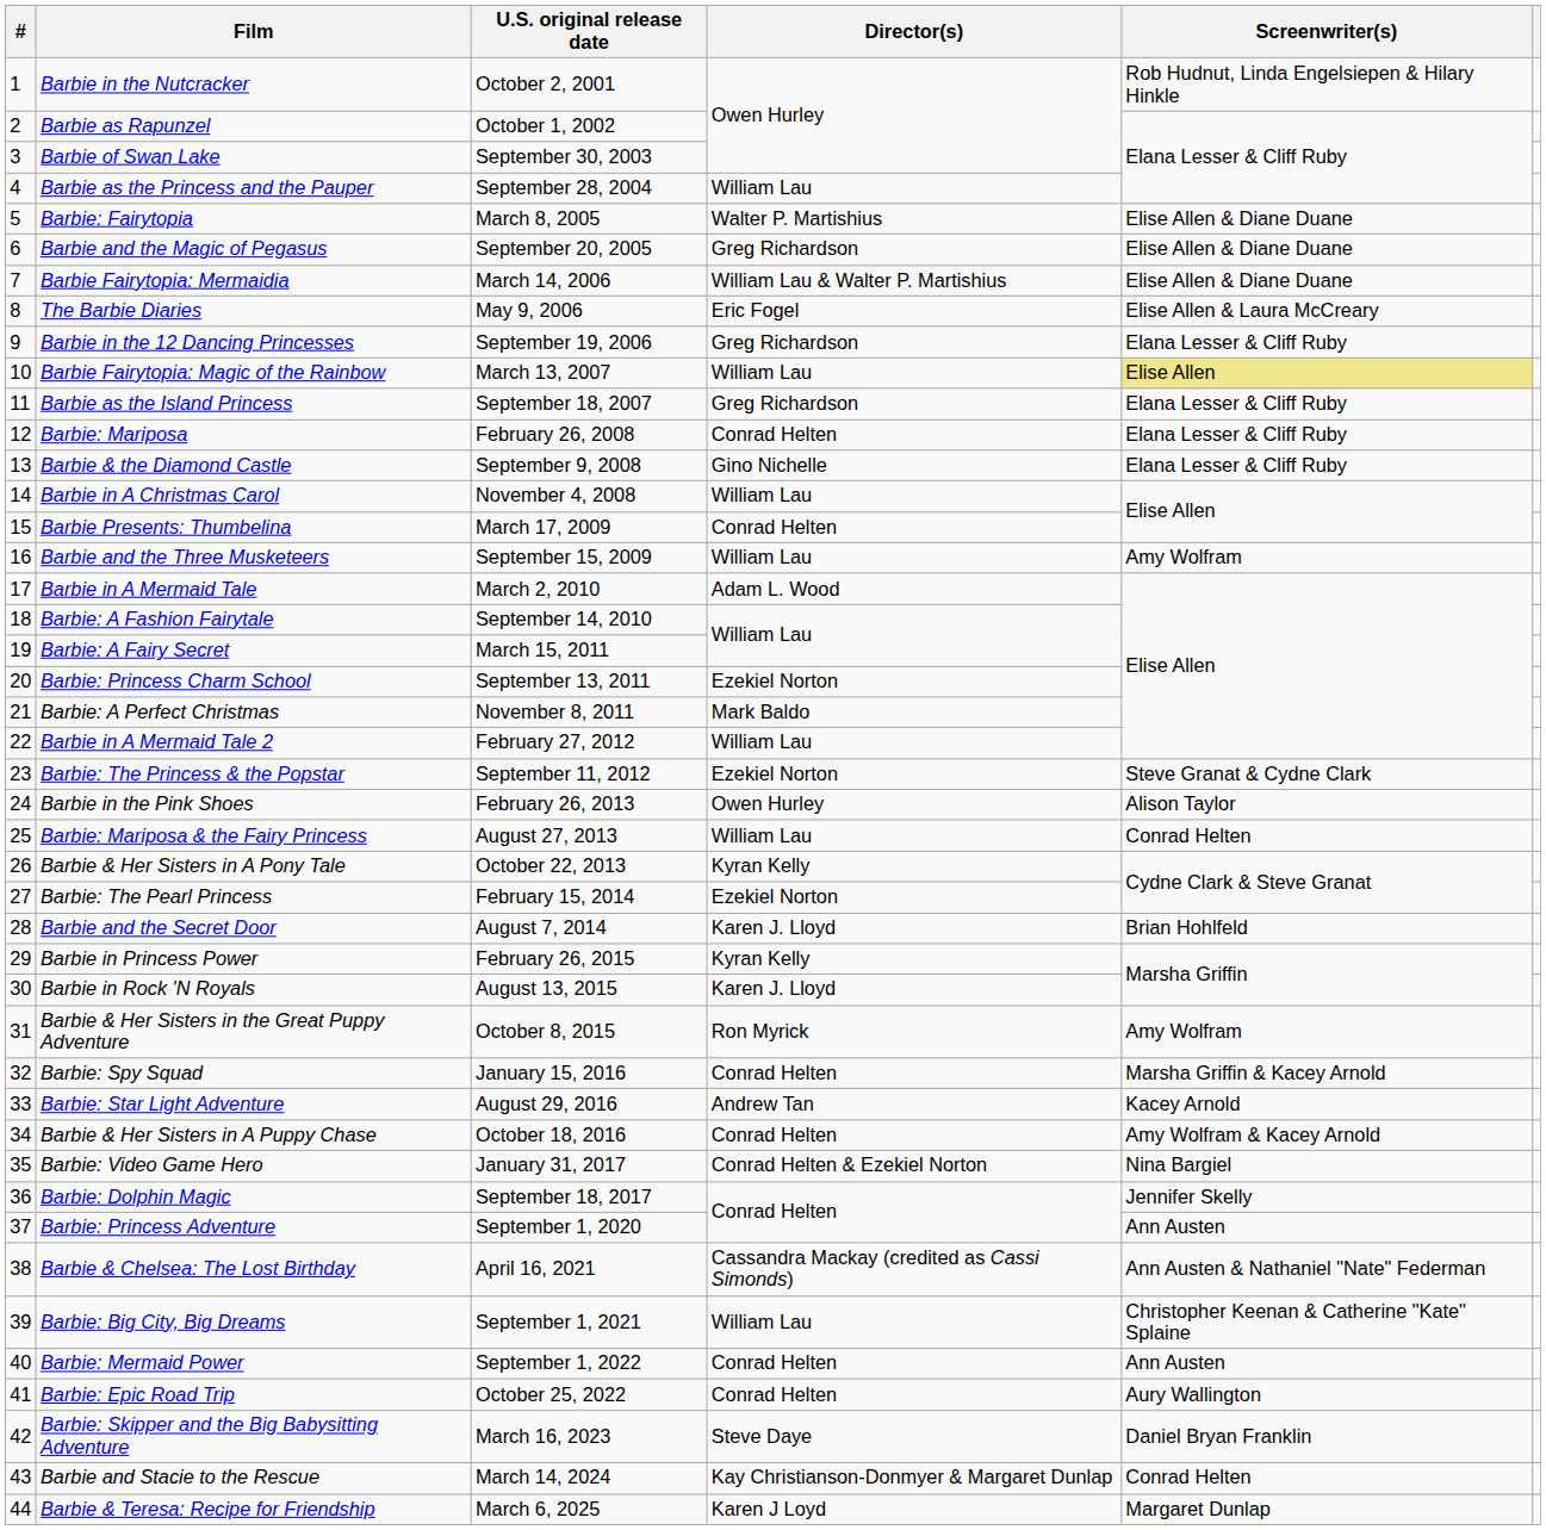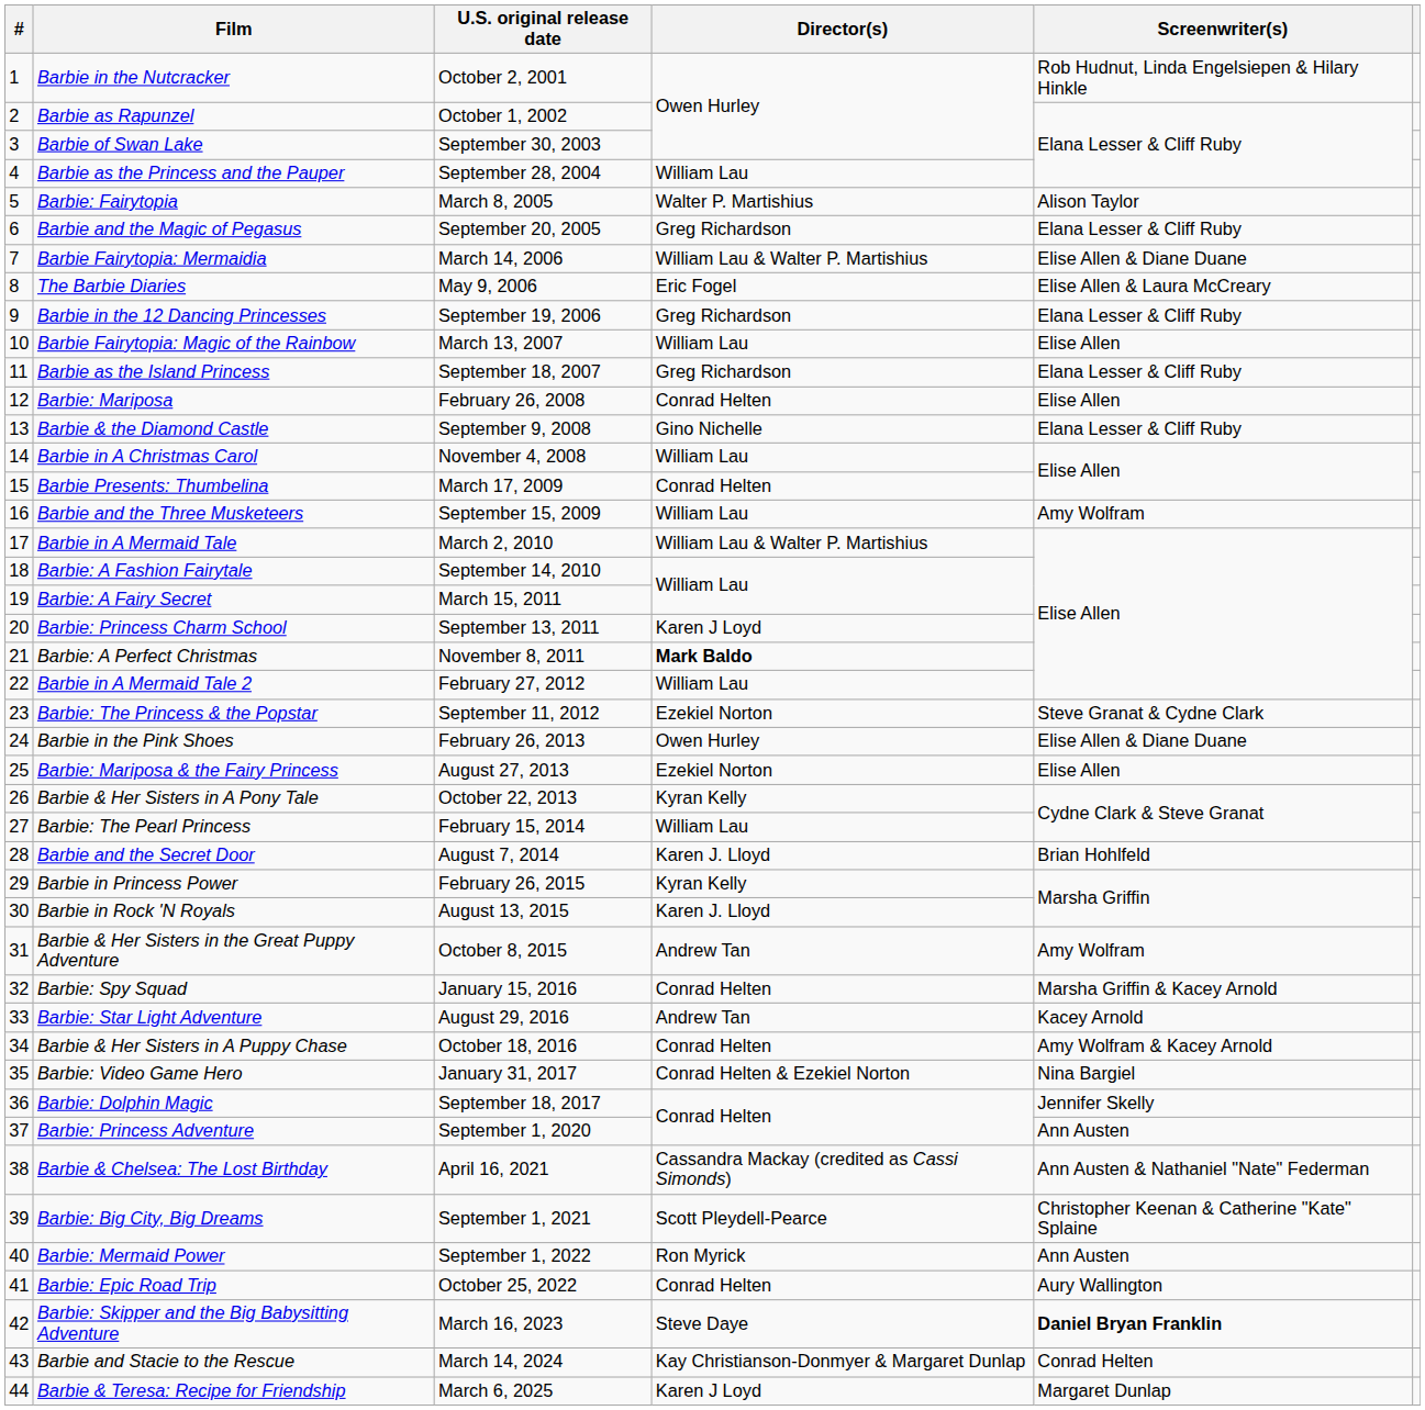Barbie: Fairytopia | Screenwriter(s): Elise Allen & Diane Duane -> Alison Taylor
Barbie and the Magic of Pegasus | Screenwriter(s): Elise Allen & Diane Duane -> Elana Lesser & Cliff Ruby
Barbie Fairytopia: Magic of the Rainbow | Screenwriter(s): khaki background -> no background
Barbie: Mariposa | Screenwriter(s): Elana Lesser & Cliff Ruby -> Elise Allen
Barbie in A Mermaid Tale | Director(s): Adam L. Wood -> William Lau & Walter P. Martishius
Barbie: Princess Charm School | Director(s): Ezekiel Norton -> Karen J Loyd
Barbie: A Perfect Christmas | Director(s): normal -> bold
Barbie in the Pink Shoes | Screenwriter(s): Alison Taylor -> Elise Allen & Diane Duane
Barbie: Mariposa & the Fairy Princess | Director(s): William Lau -> Ezekiel Norton
Barbie: Mariposa & the Fairy Princess | Screenwriter(s): Conrad Helten -> Elise Allen
Barbie: The Pearl Princess | Director(s): Ezekiel Norton -> William Lau
Barbie & Her Sisters in the Great Puppy Adventure | Director(s): Ron Myrick -> Andrew Tan
Barbie: Big City, Big Dreams | Director(s): William Lau -> Scott Pleydell-Pearce
Barbie: Mermaid Power | Director(s): Conrad Helten -> Ron Myrick
Barbie: Skipper and the Big Babysitting Adventure | Screenwriter(s): normal -> bold
